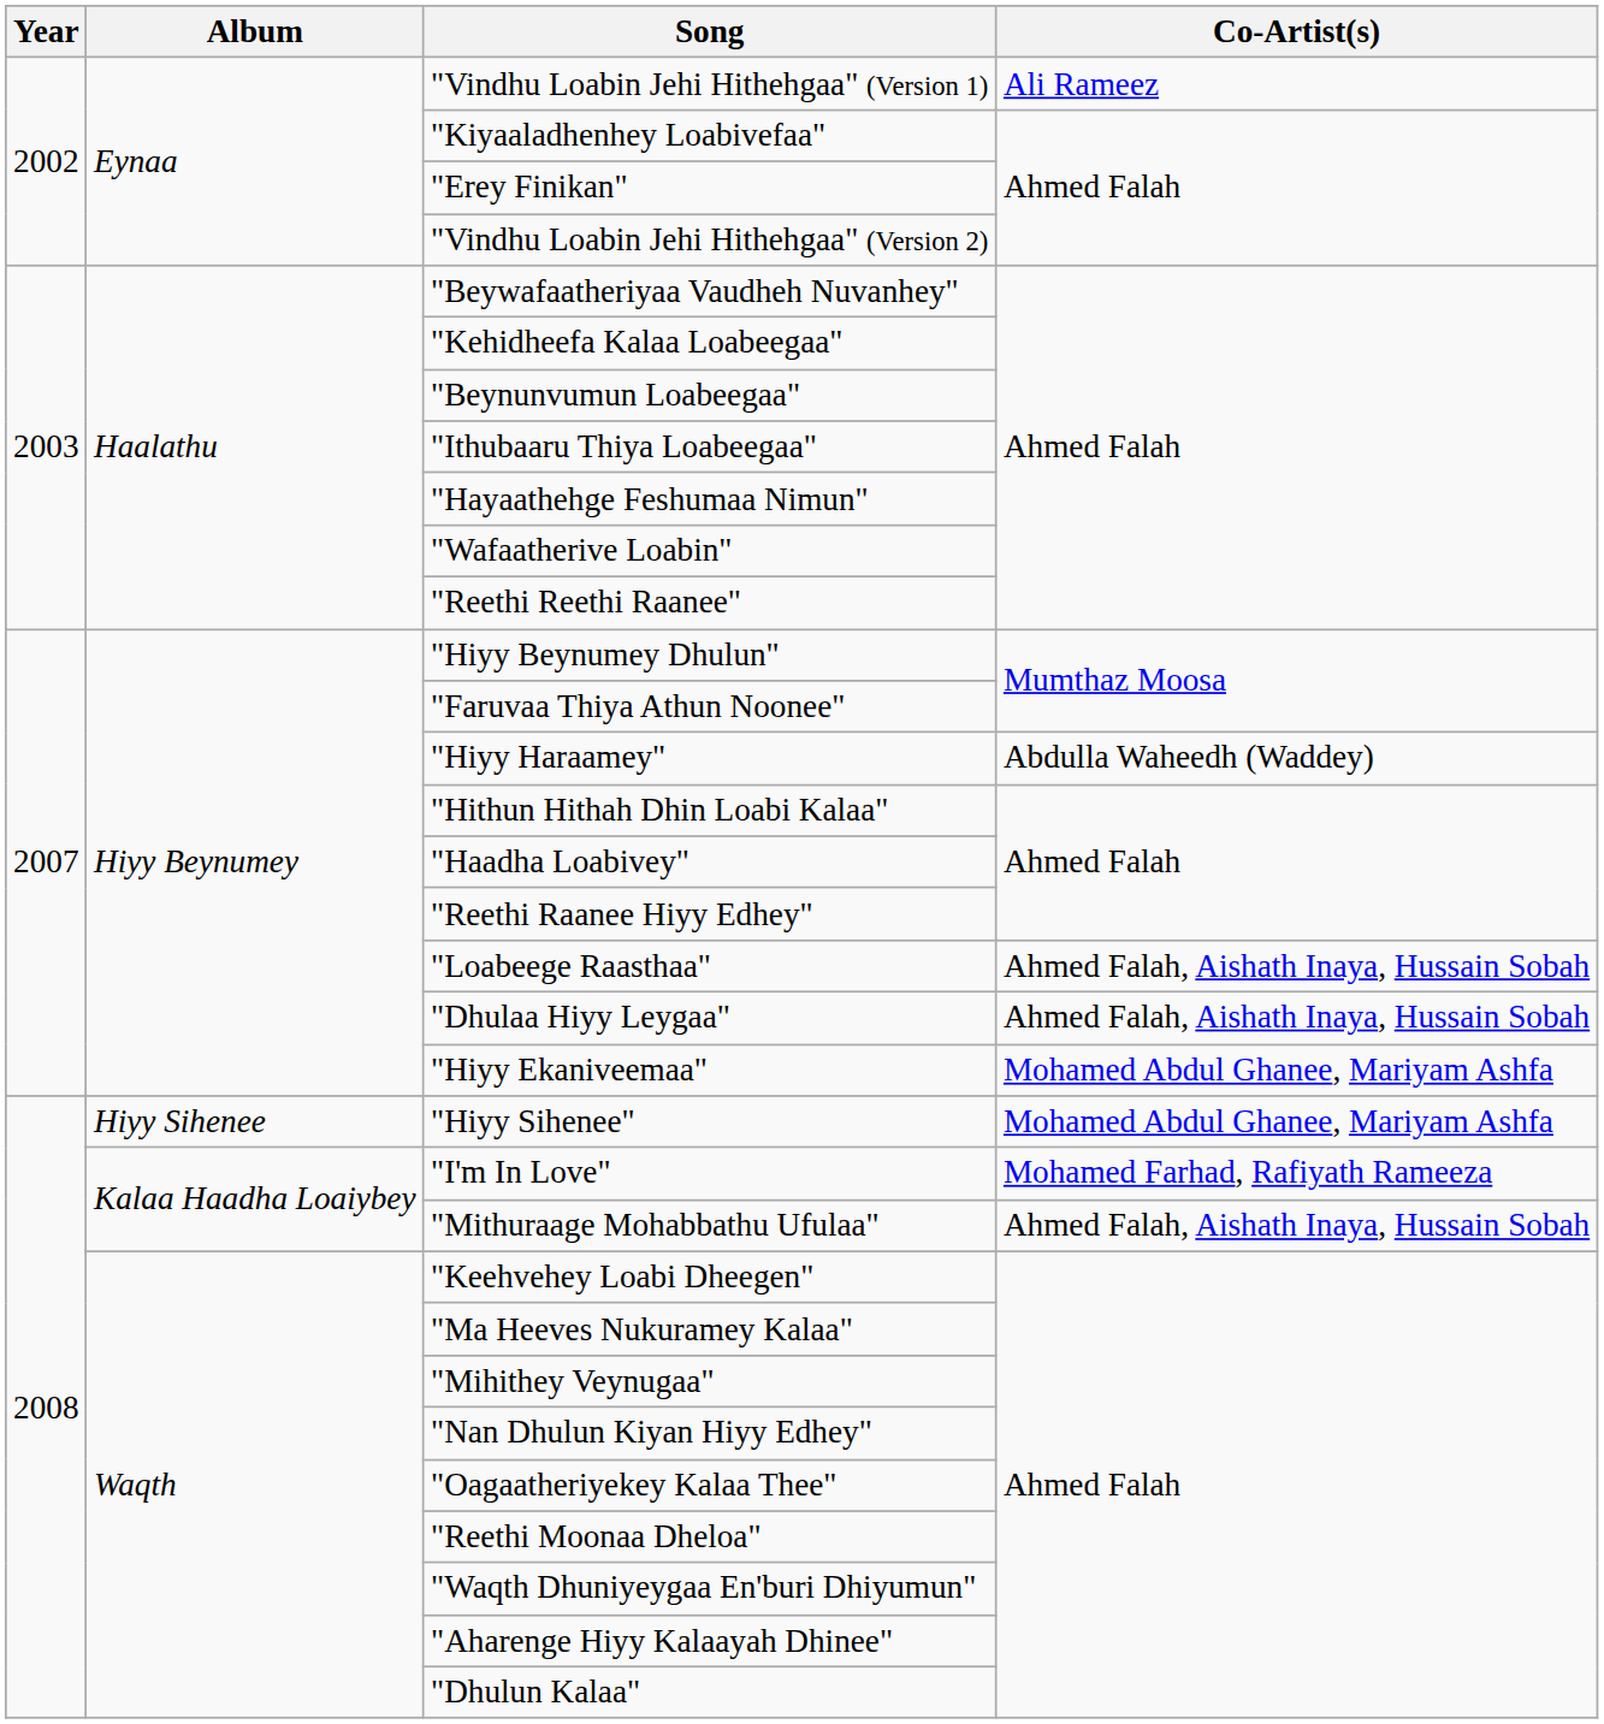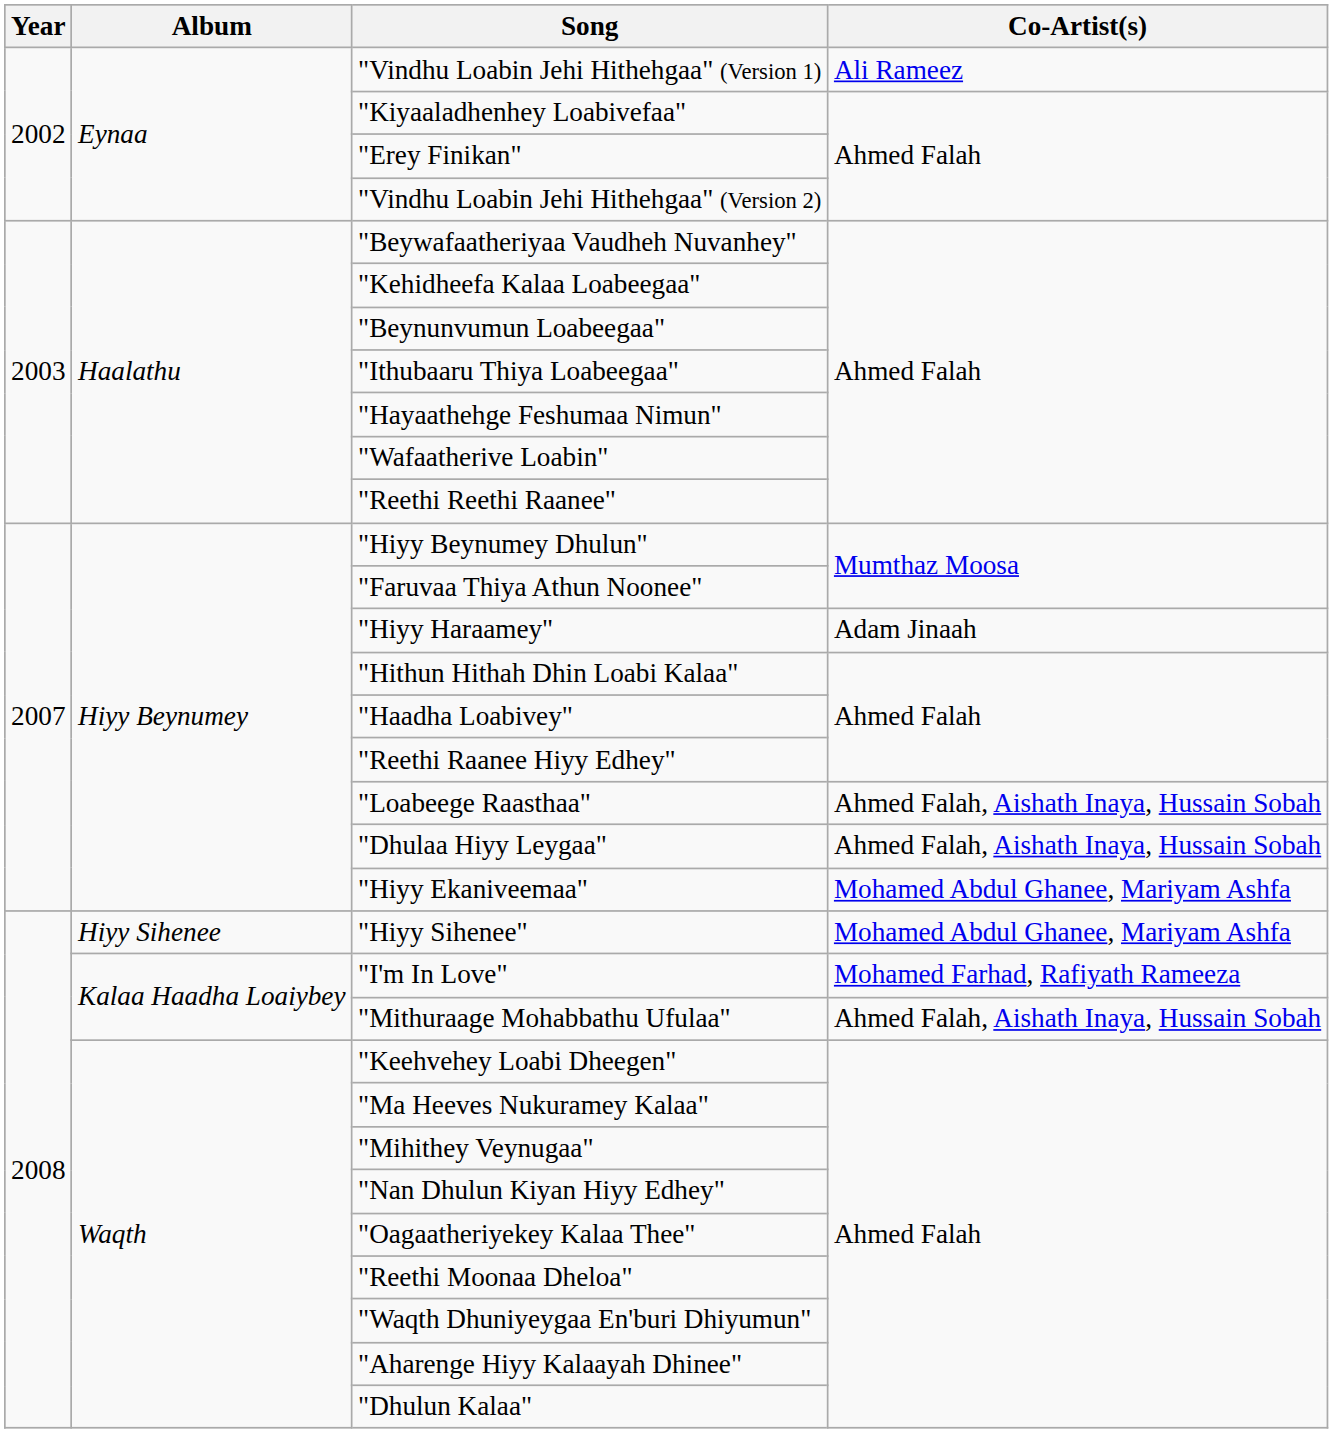"Hiyy Haraamey" | Co-Artist(s): Abdulla Waheedh (Waddey) -> Adam Jinaah
